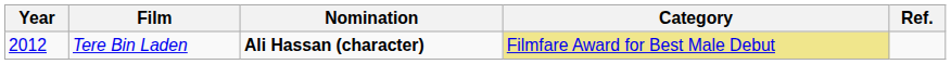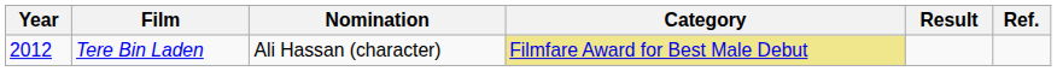+ column: Result
Tere Bin Laden | Nomination: bold -> normal
